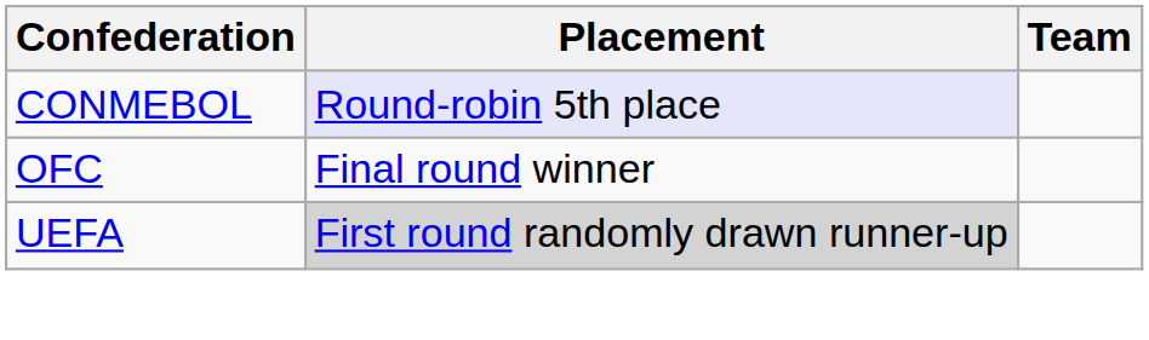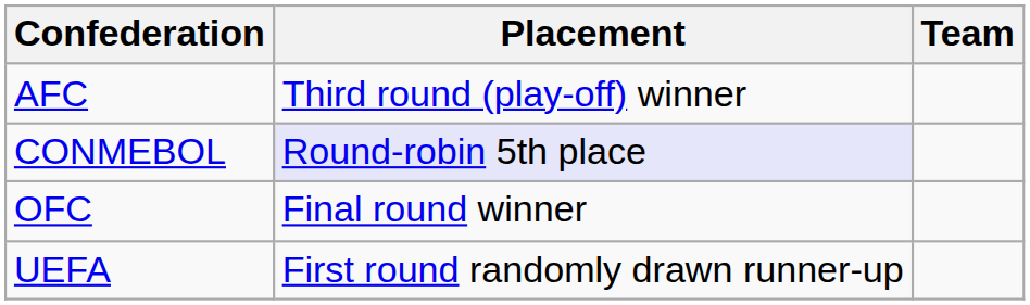+ row: AFC | Third round (play-off) winner
UEFA | Placement: lightgrey background -> no background
